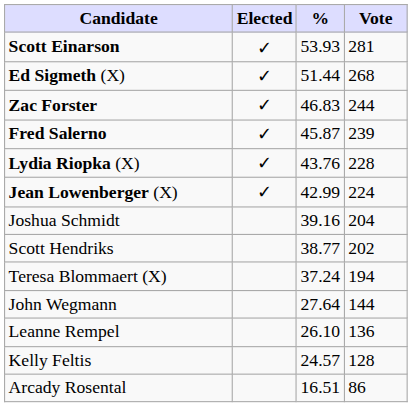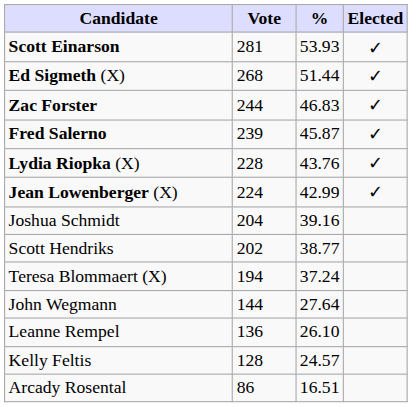columns swapped: Vote <-> Elected
